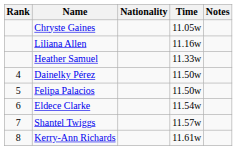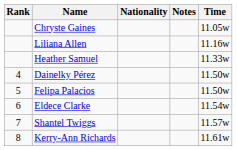columns swapped: Time <-> Notes
